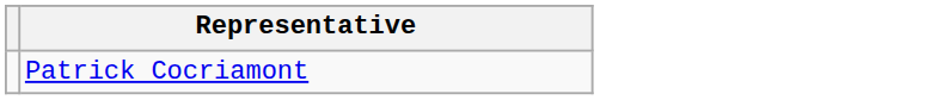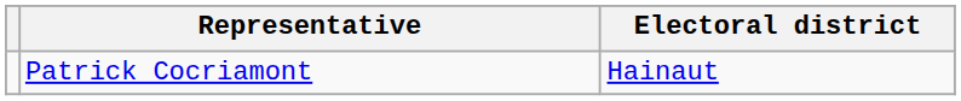+ column: Electoral district | Hainaut
